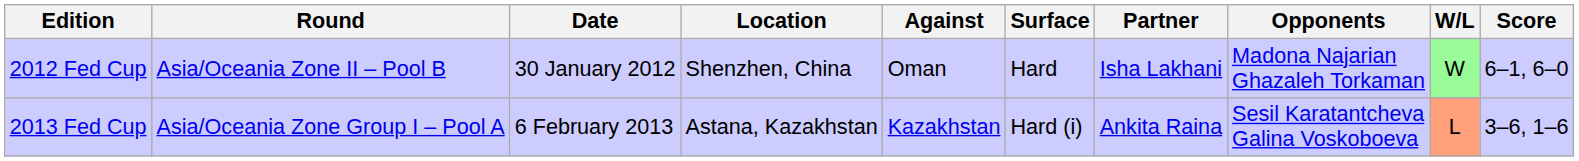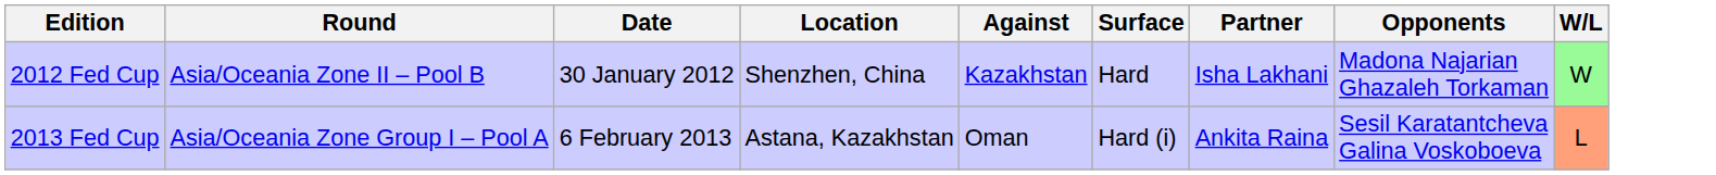- column: Score | 6–1, 6–0 | 3–6, 1–6
2012 Fed Cup | Against: Oman -> Kazakhstan
2013 Fed Cup | Against: Kazakhstan -> Oman
